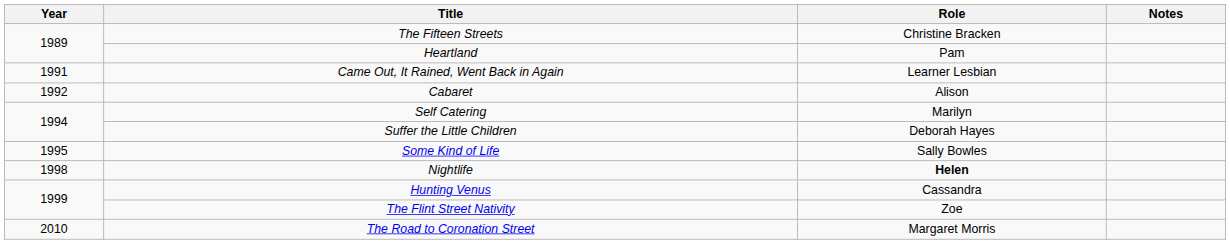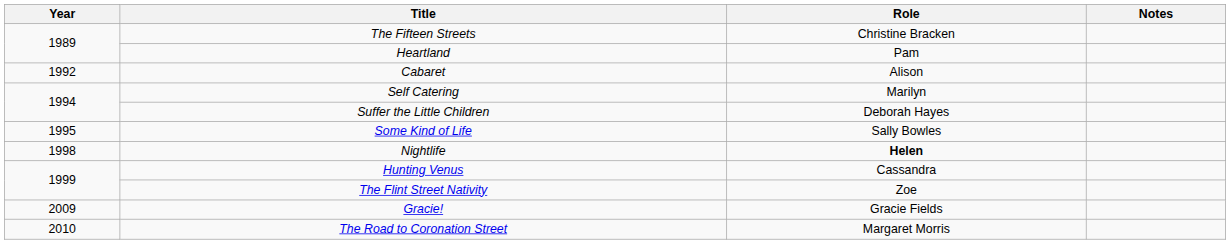- row: 1991 | Came Out, It Rained, Went Back in Again | Learner Lesbian
+ row: 2009 | Gracie! | Gracie Fields
